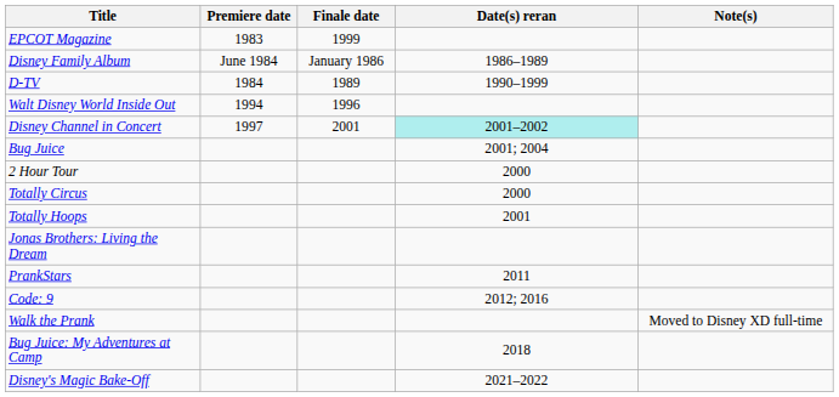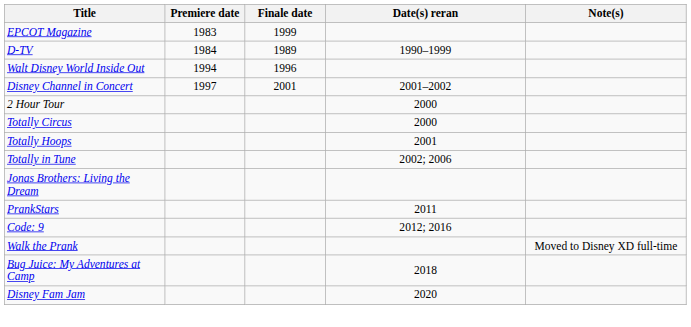- row: Disney Family Album | June 1984 | January 1986 | 1986–1989
Disney Channel in Concert | Date(s) reran: paleturquoise background -> no background
- row: Bug Juice | 2001; 2004
+ row: Totally in Tune | 2002; 2006
+ row: Disney Fam Jam | 2020
- row: Disney's Magic Bake-Off | 2021–2022
